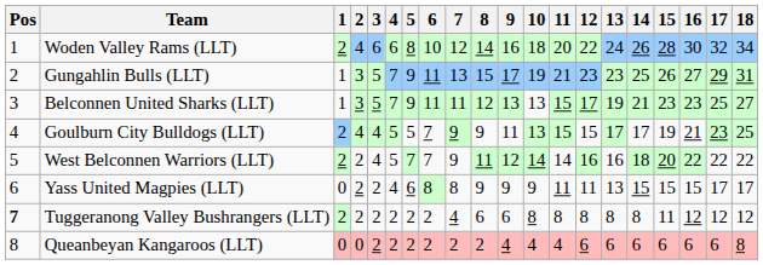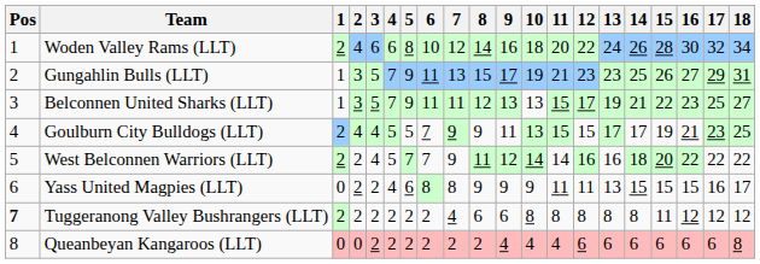Belconnen United Sharks (LLT) | 15: 23 -> 22
Yass United Magpies (LLT) | 17: 17 -> 16
